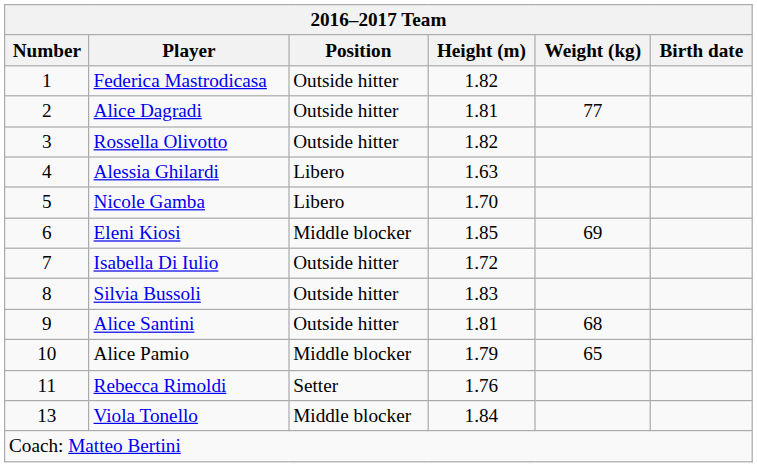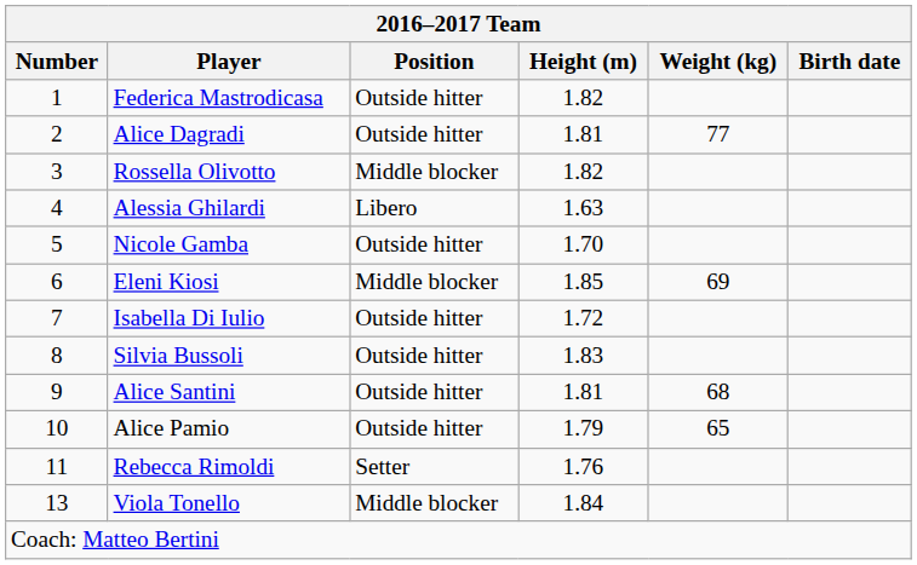Rossella Olivotto | Position: Outside hitter -> Middle blocker
Nicole Gamba | Position: Libero -> Outside hitter
Alice Pamio | Position: Middle blocker -> Outside hitter
